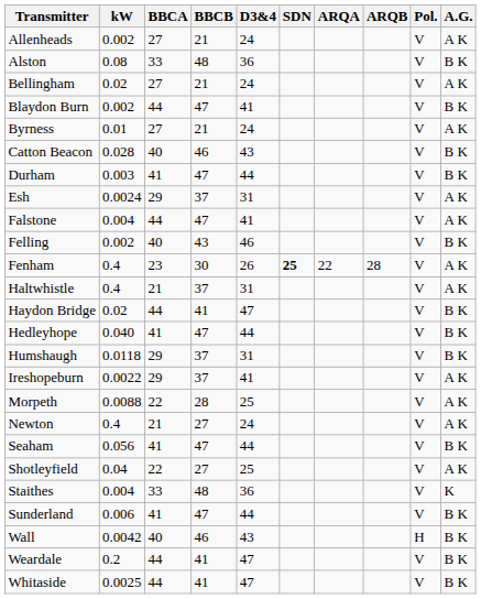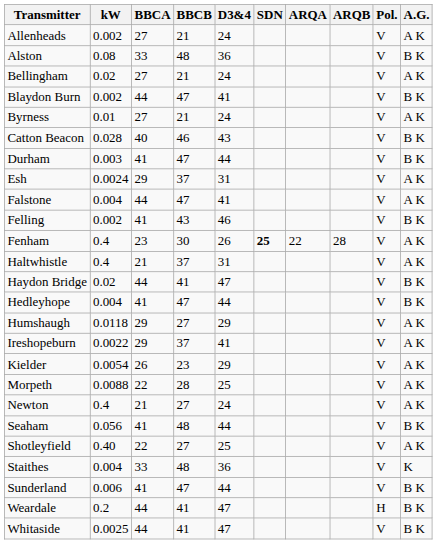Felling | BBCA: 40 -> 41
Hedleyhope | kW: 0.040 -> 0.004
Humshaugh | BBCB: 37 -> 27
Humshaugh | D3&4: 31 -> 29
Humshaugh | A.G.: B K -> A K
+ row: Kielder | 0.0054 | 26 | 23 | 29 | V | A K
Seaham | BBCB: 47 -> 48
Shotleyfield | kW: 0.04 -> 0.40
- row: Wall | 0.0042 | 40 | 46 | 43 | H | B K
Weardale | Pol.: V -> H
